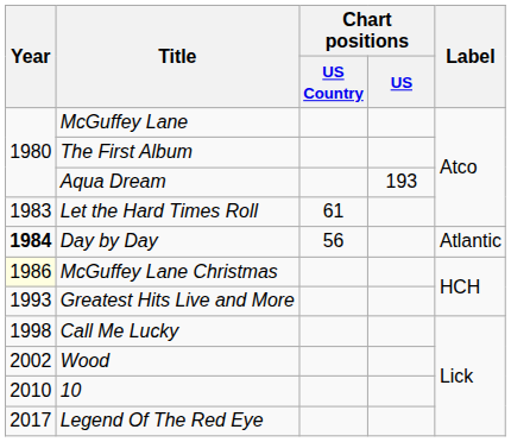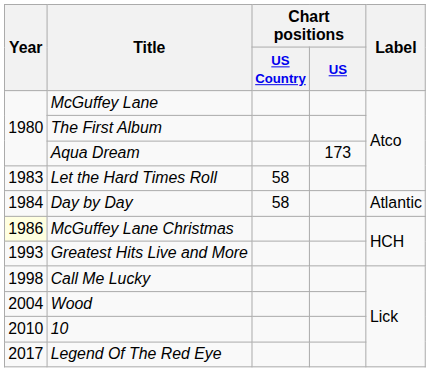Aqua Dream | Chart positions / US: 193 -> 173
Let the Hard Times Roll | Chart positions / US Country: 61 -> 58
Day by Day | Year: bold -> normal
Day by Day | Chart positions / US Country: 56 -> 58
Wood | Year: 2002 -> 2004
